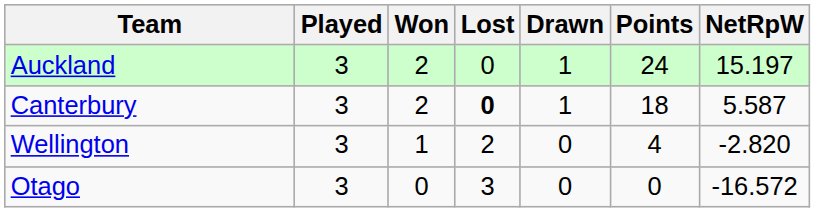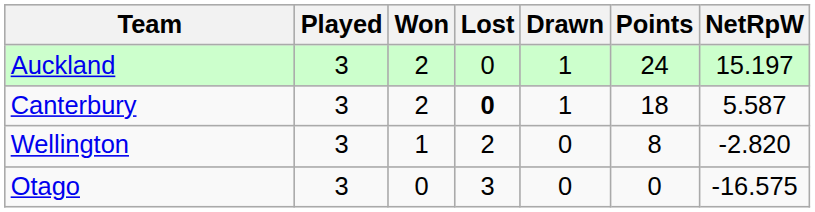Wellington | Points: 4 -> 8
Otago | NetRpW: -16.572 -> -16.575
